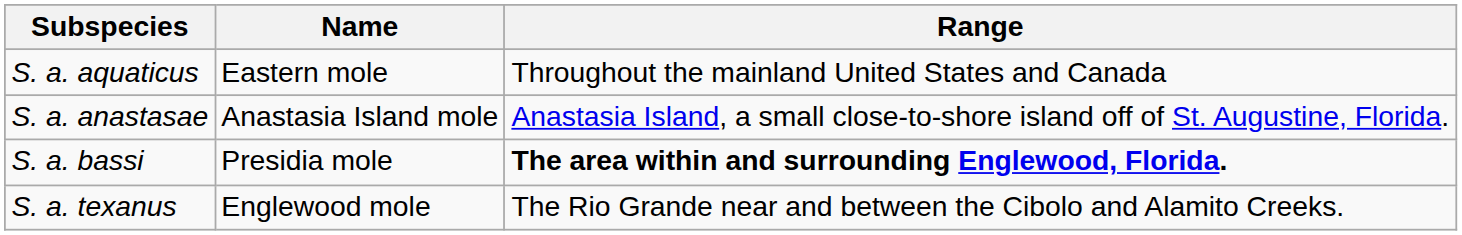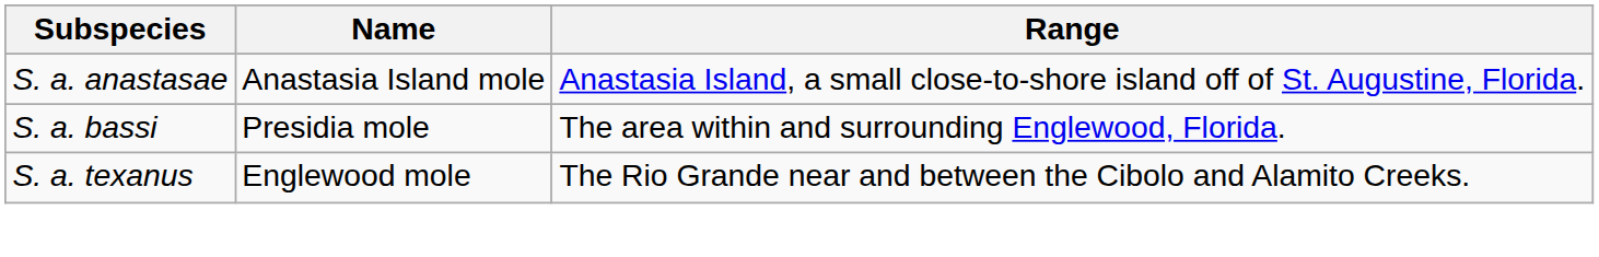- row: S. a. aquaticus | Eastern mole | Throughout the mainland United States and Canada
S. a. bassi | Range: bold -> normal
